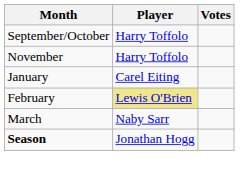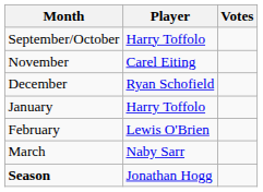November | Player: Harry Toffolo -> Carel Eiting
+ row: December | Ryan Schofield
January | Player: Carel Eiting -> Harry Toffolo
February | Player: khaki background -> no background
